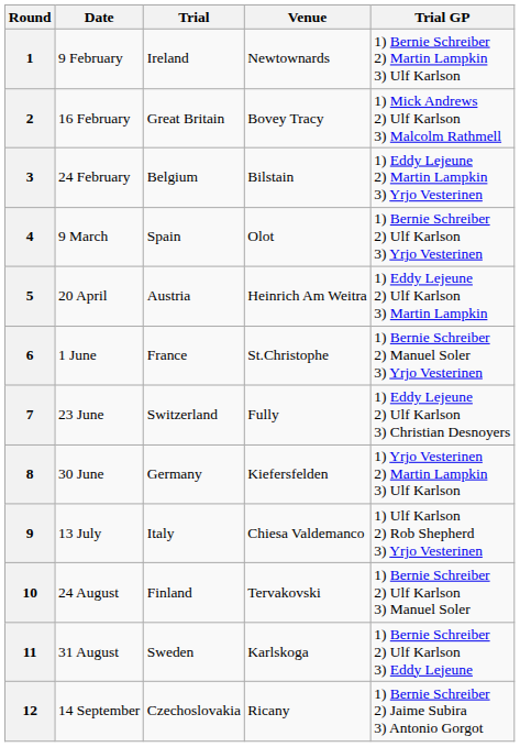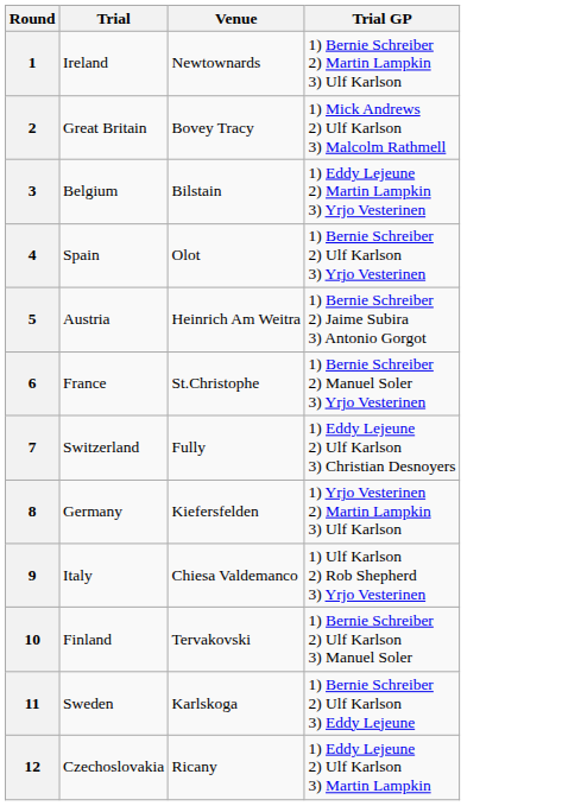- column: Date | 9 February | 16 February | 24 February | 9 March | 20 April | 1 June | 23 June | 30 June | 13 July | 24 August | 31 August | 14 September
5 | Trial GP: 1) Eddy Lejeune 2) Ulf Karlson 3) Martin Lampkin -> 1) Bernie Schreiber 2) Jaime Subira 3) Antonio Gorgot
12 | Trial GP: 1) Bernie Schreiber 2) Jaime Subira 3) Antonio Gorgot -> 1) Eddy Lejeune 2) Ulf Karlson 3) Martin Lampkin
